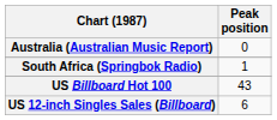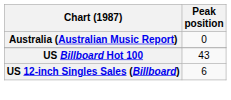- row: South Africa (Springbok Radio) | 1
